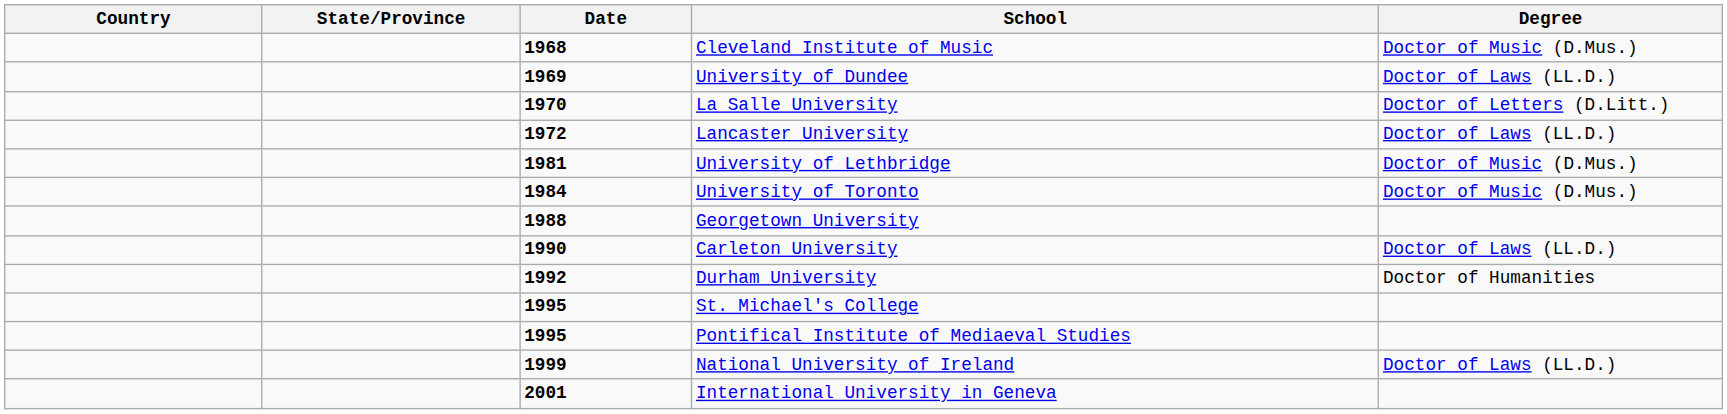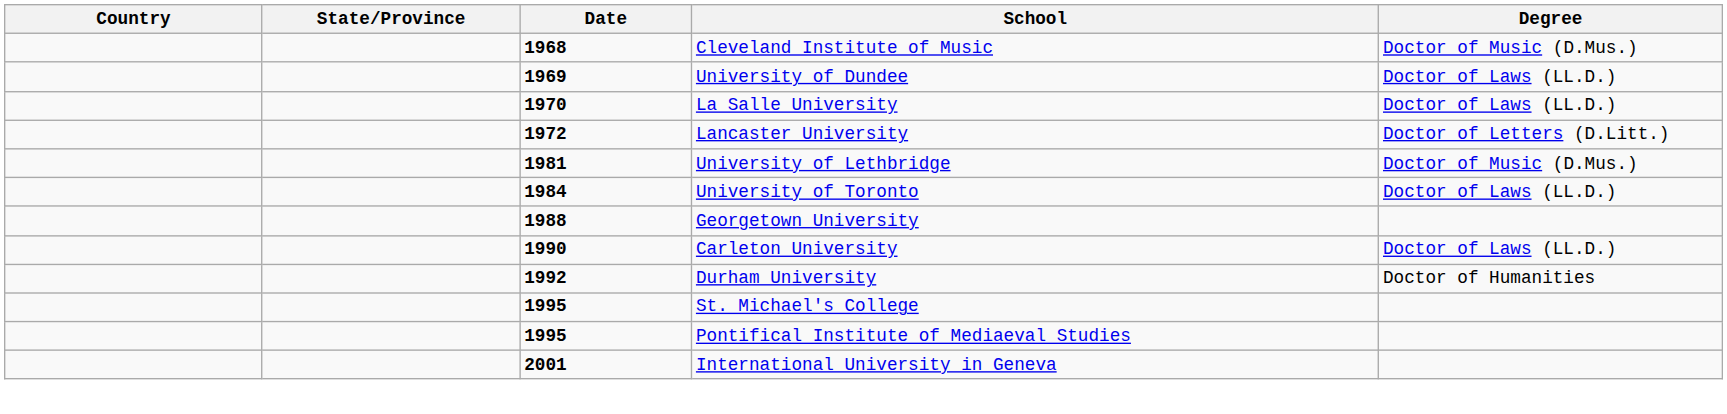La Salle University | Degree: Doctor of Letters (D.Litt.) -> Doctor of Laws (LL.D.)
Lancaster University | Degree: Doctor of Laws (LL.D.) -> Doctor of Letters (D.Litt.)
University of Toronto | Degree: Doctor of Music (D.Mus.) -> Doctor of Laws (LL.D.)
- row: 1999 | National University of Ireland | Doctor of Laws (LL.D.)
